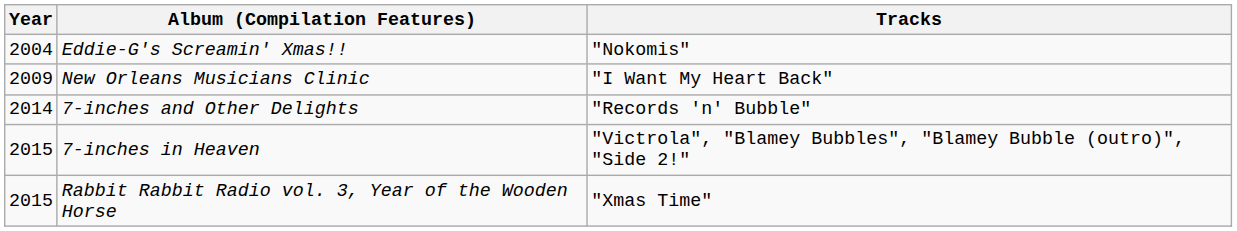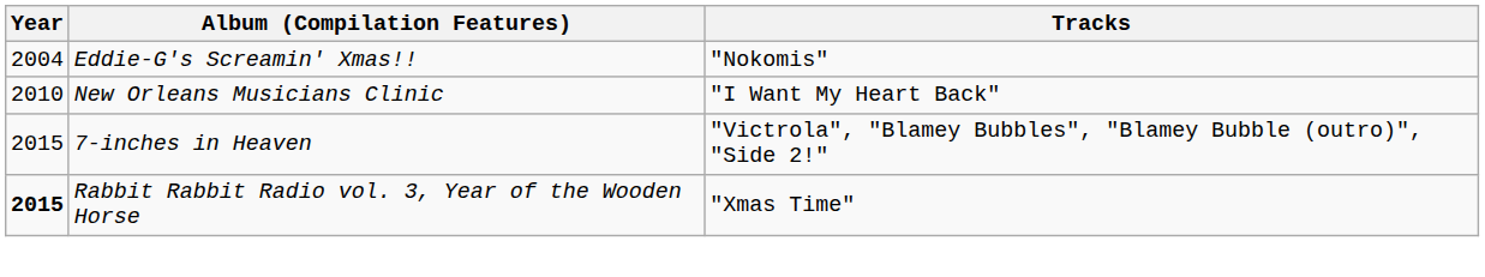New Orleans Musicians Clinic | Year: 2009 -> 2010
- row: 2014 | 7-inches and Other Delights | "Records 'n' Bubble"
Rabbit Rabbit Radio vol. 3, Year of the Wooden Horse | Year: normal -> bold
